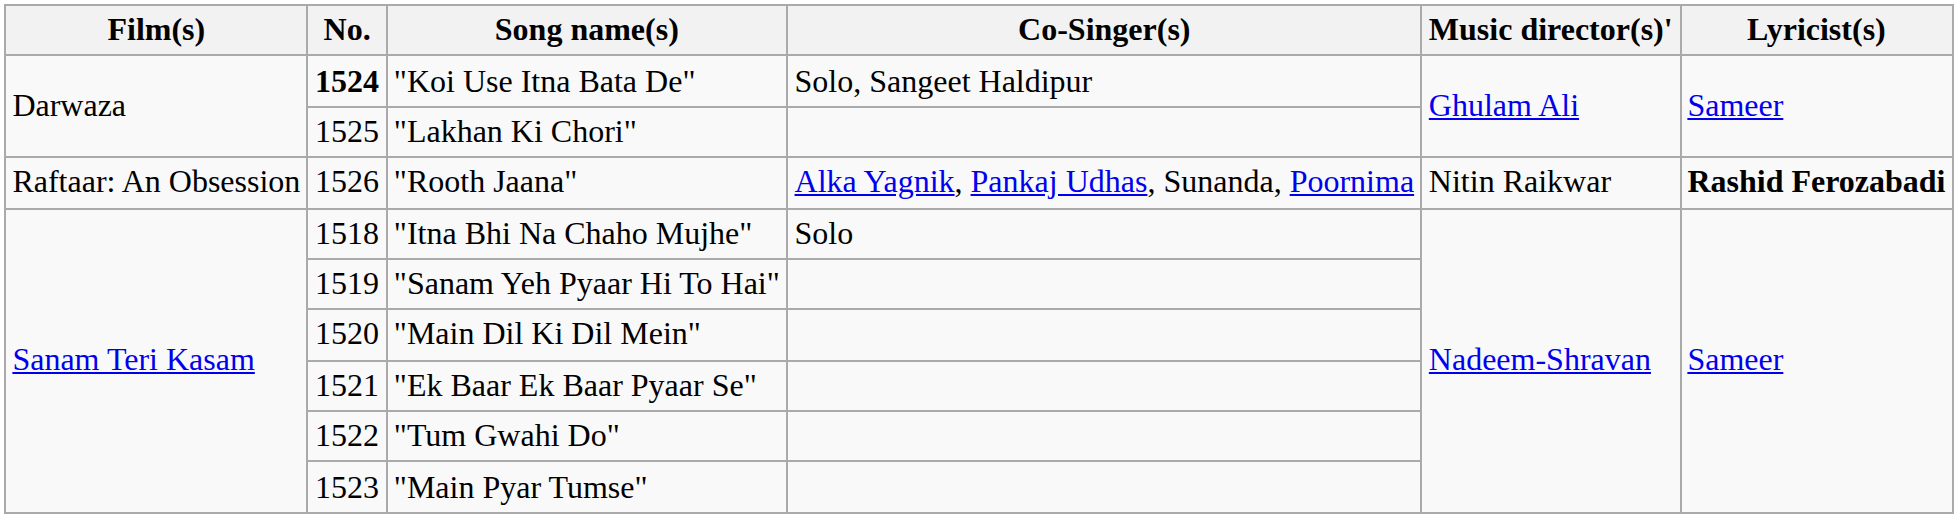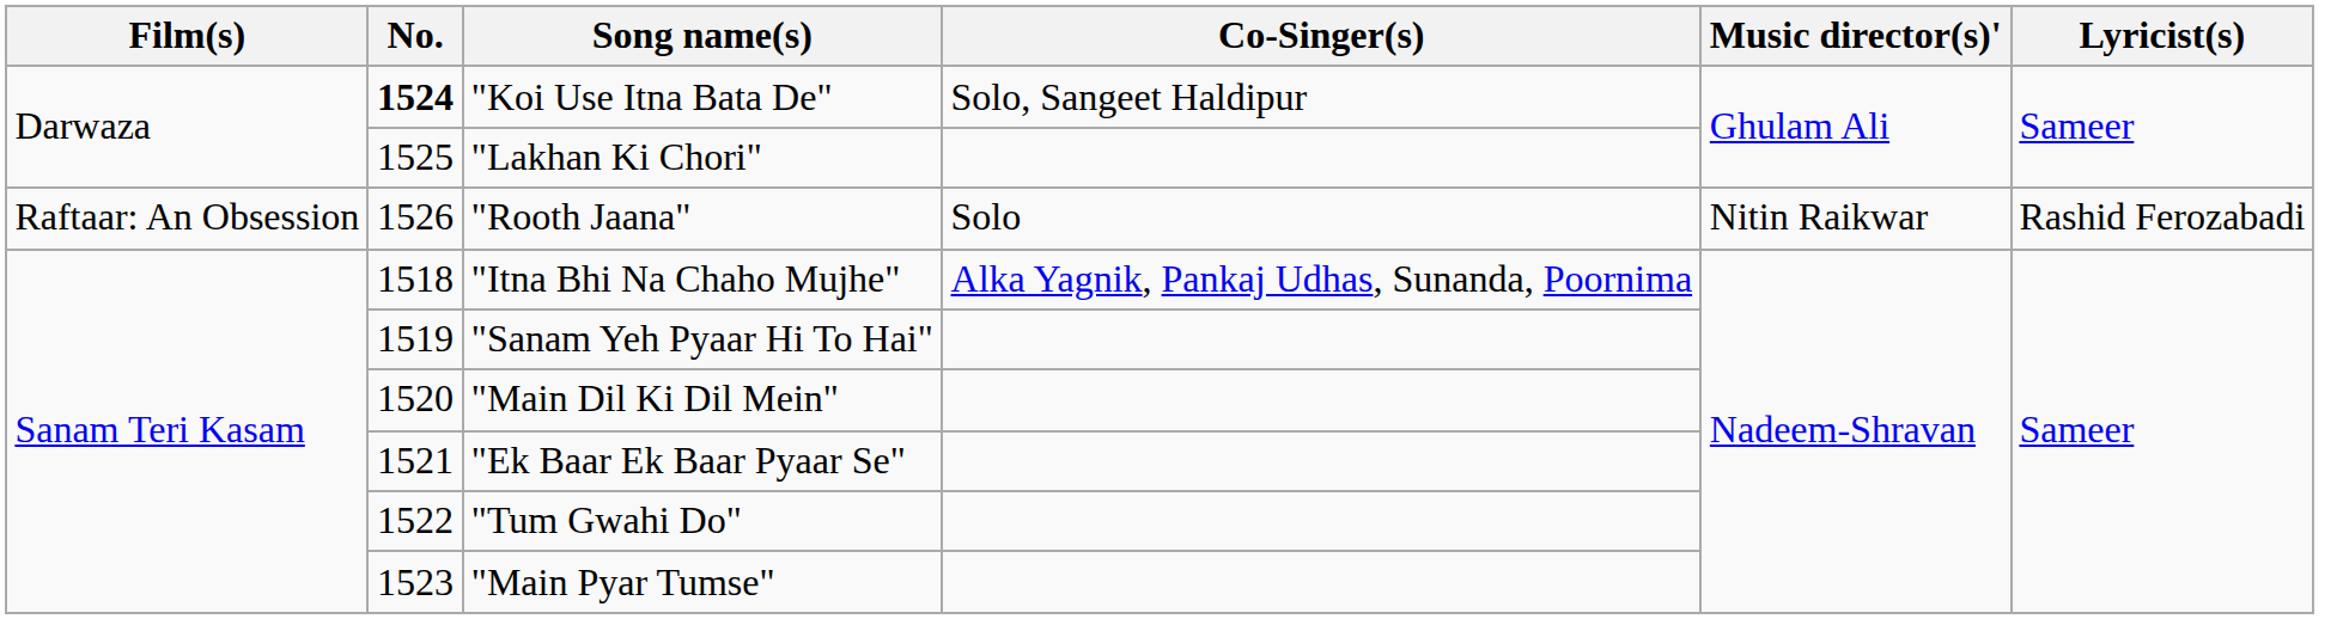"Rooth Jaana" | Co-Singer(s): Alka Yagnik, Pankaj Udhas, Sunanda, Poornima -> Solo
"Rooth Jaana" | Lyricist(s): bold -> normal
"Itna Bhi Na Chaho Mujhe" | Co-Singer(s): Solo -> Alka Yagnik, Pankaj Udhas, Sunanda, Poornima
